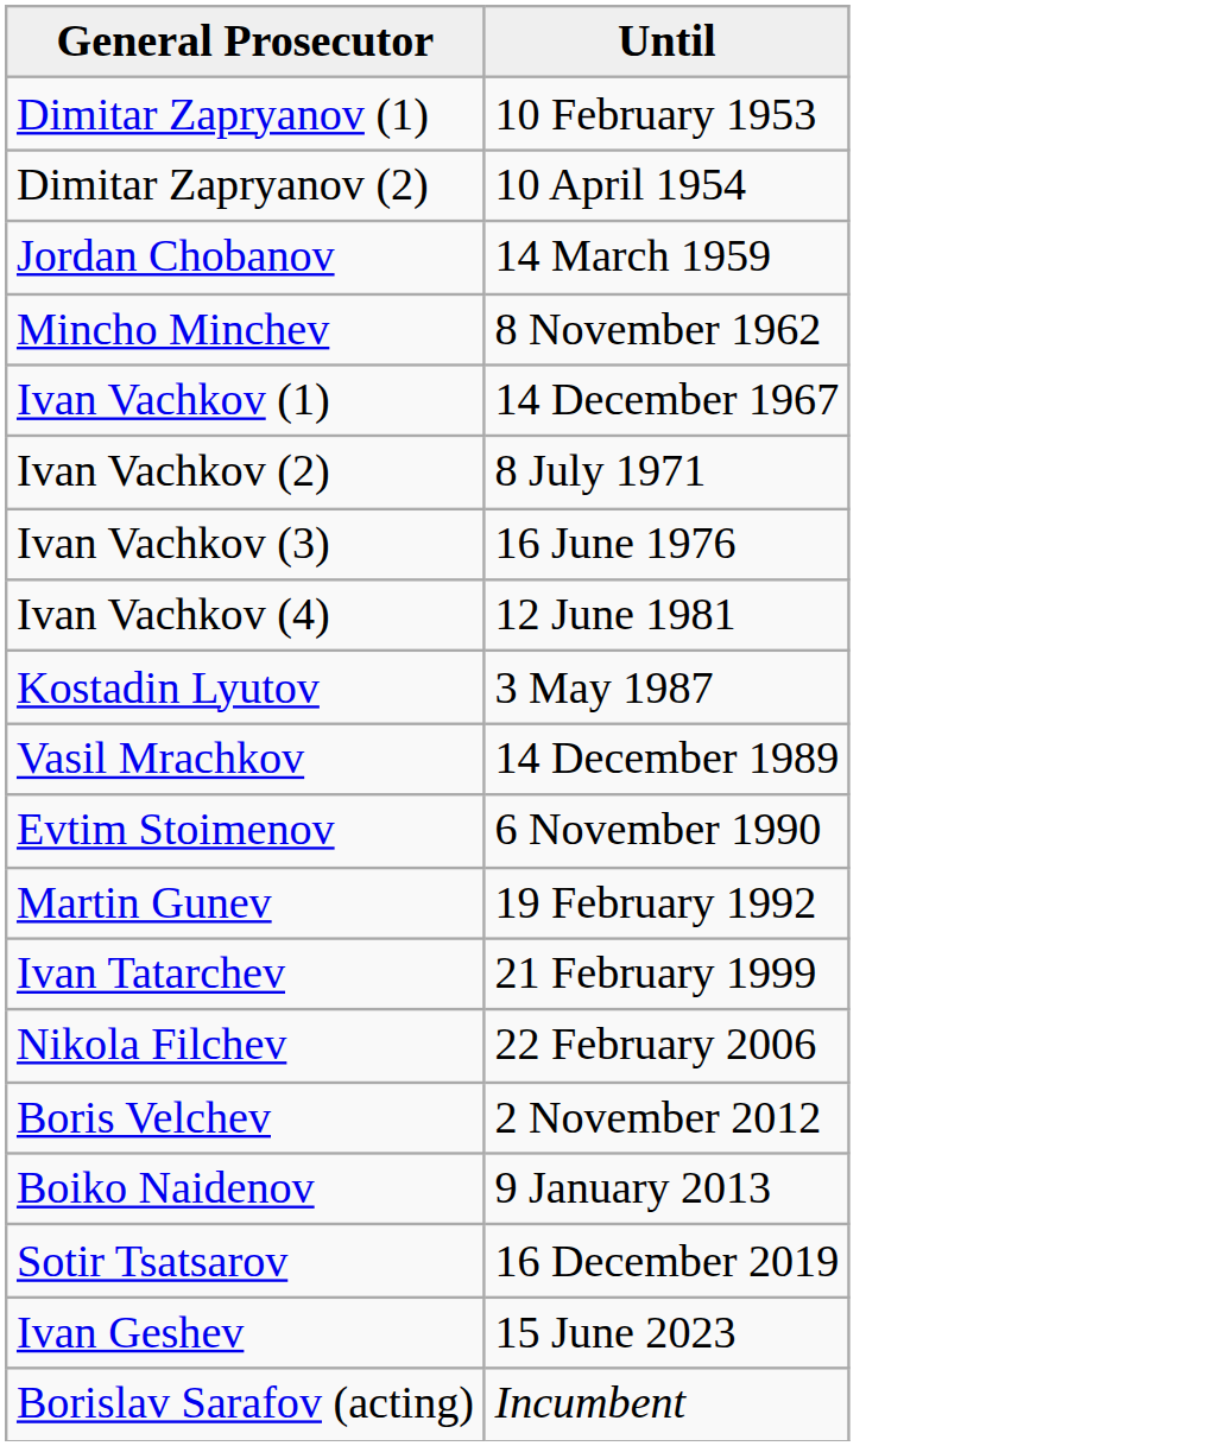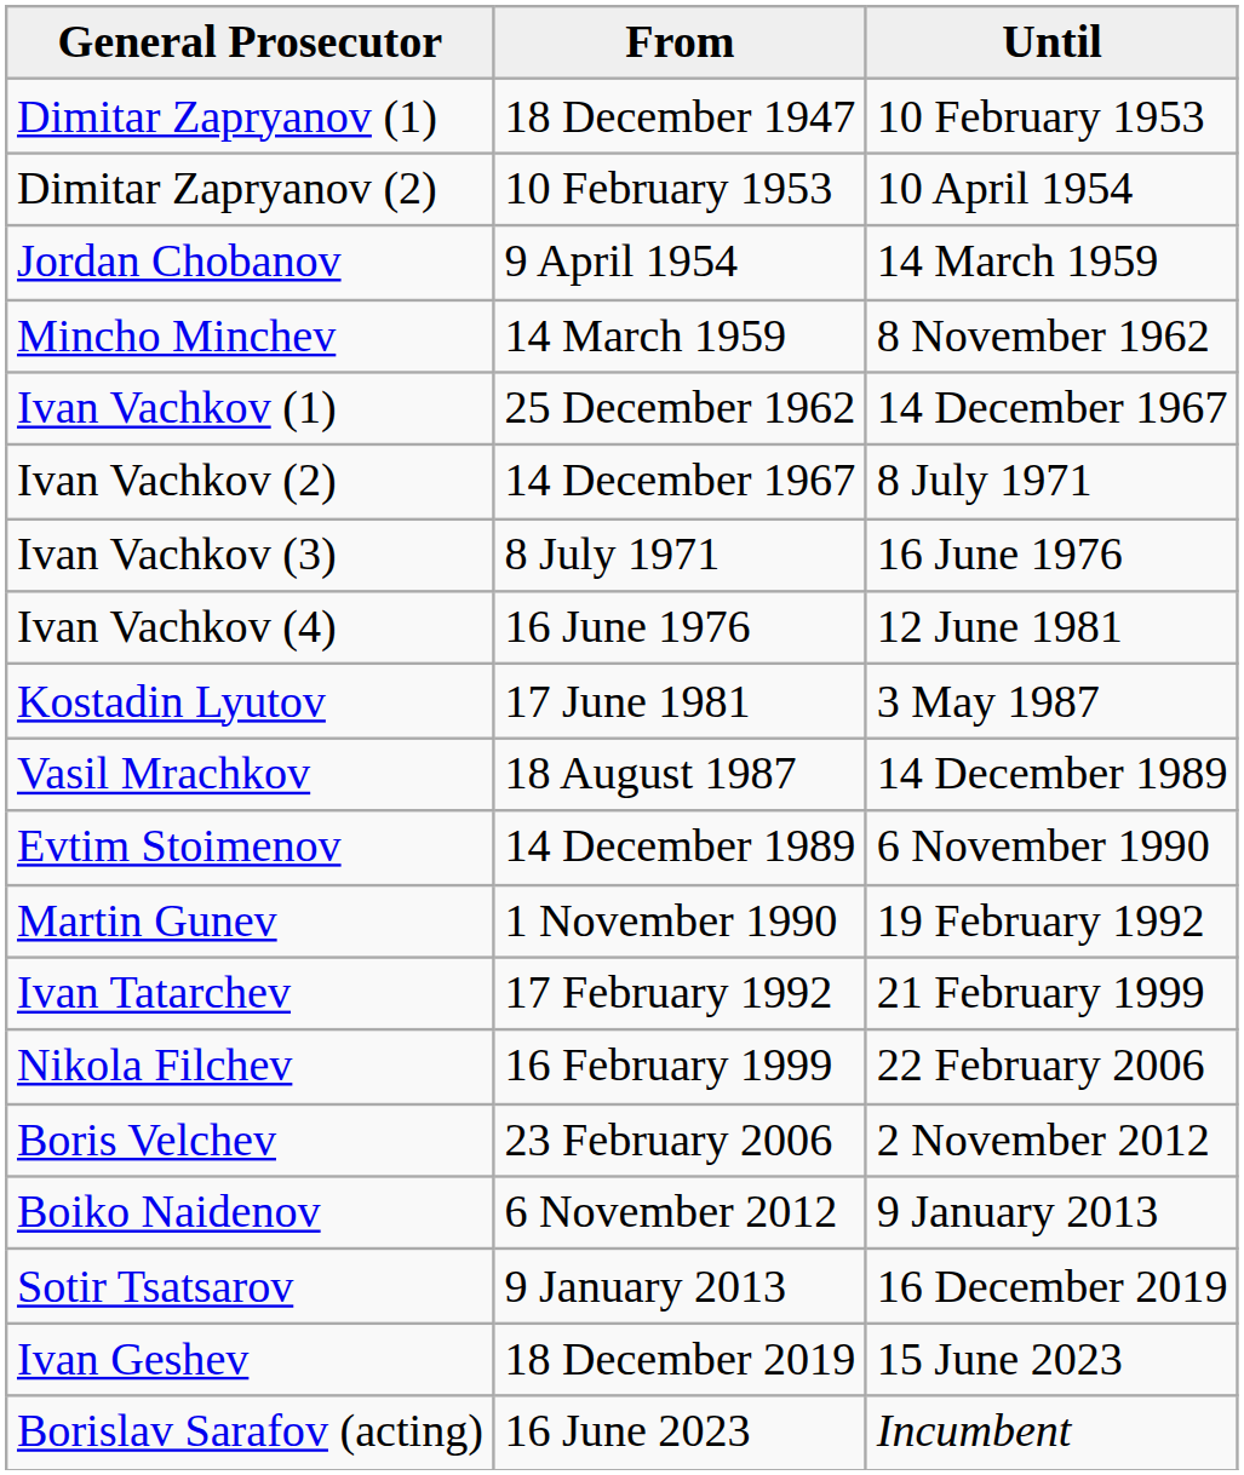+ column: From | 18 December 1947 | 10 February 1953 | 9 April 1954 | 14 March 1959 | 25 December 1962 | 14 December 1967 | 8 July 1971 | 16 June 1976 | 17 June 1981 | 18 August 1987 | 14 December 1989 | 1 November 1990 | 17 February 1992 | 16 February 1999 | 23 February 2006 | 6 November 2012 | 9 January 2013 | 18 December 2019 | 16 June 2023
